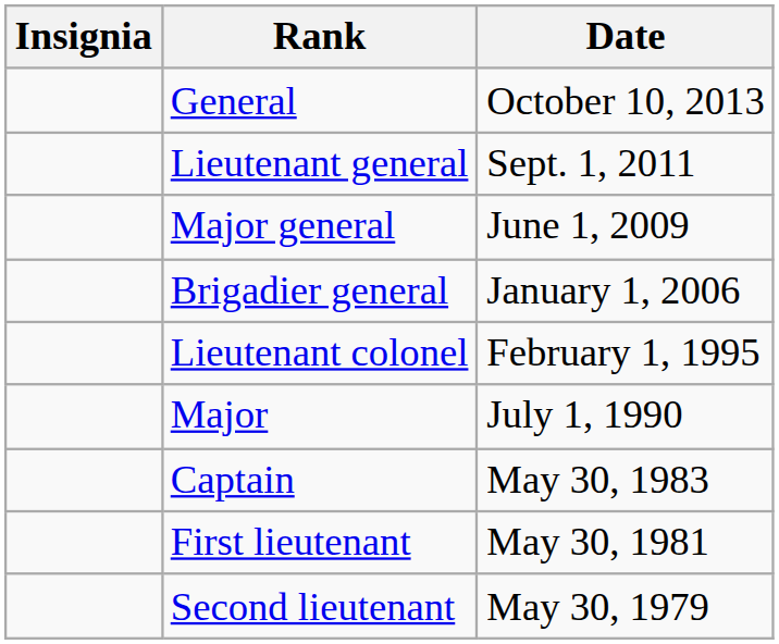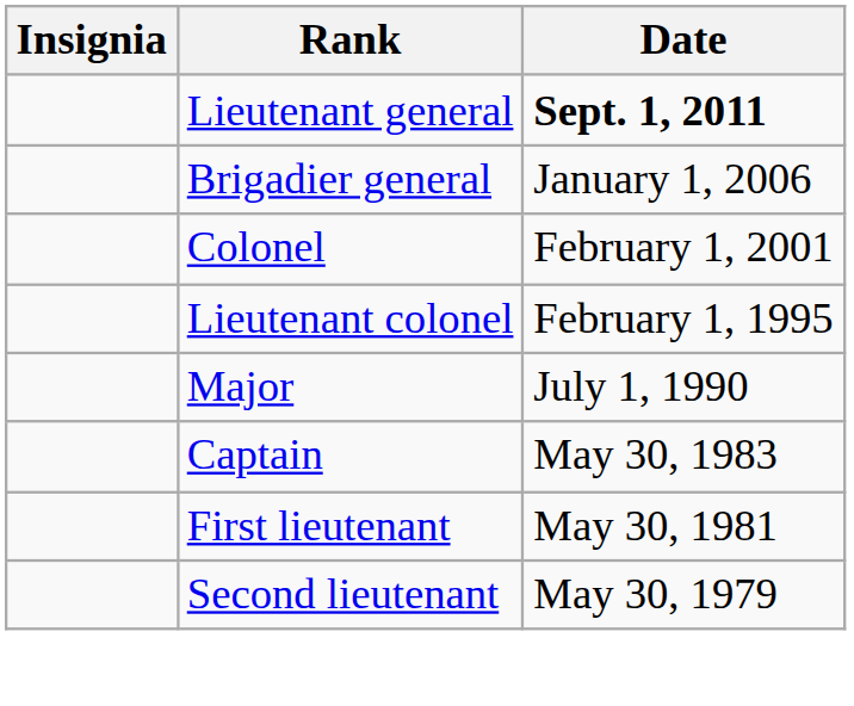- row: General | October 10, 2013
Lieutenant general | Date: normal -> bold
- row: Major general | June 1, 2009
+ row: Colonel | February 1, 2001
